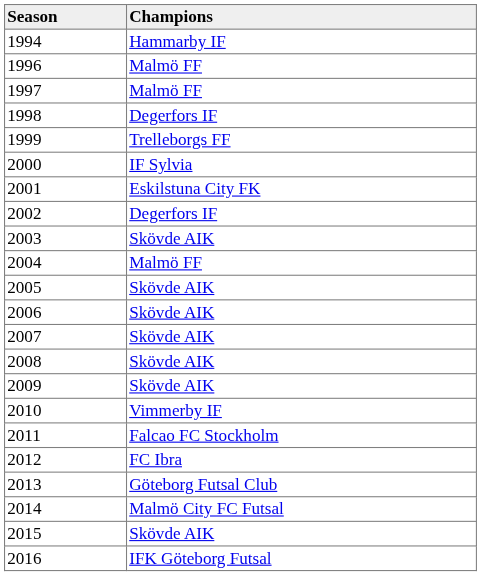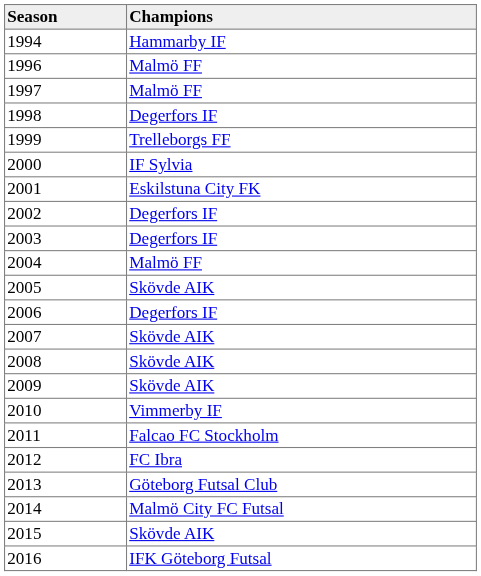2003 | Champions: Skövde AIK -> Degerfors IF
2006 | Champions: Skövde AIK -> Degerfors IF
